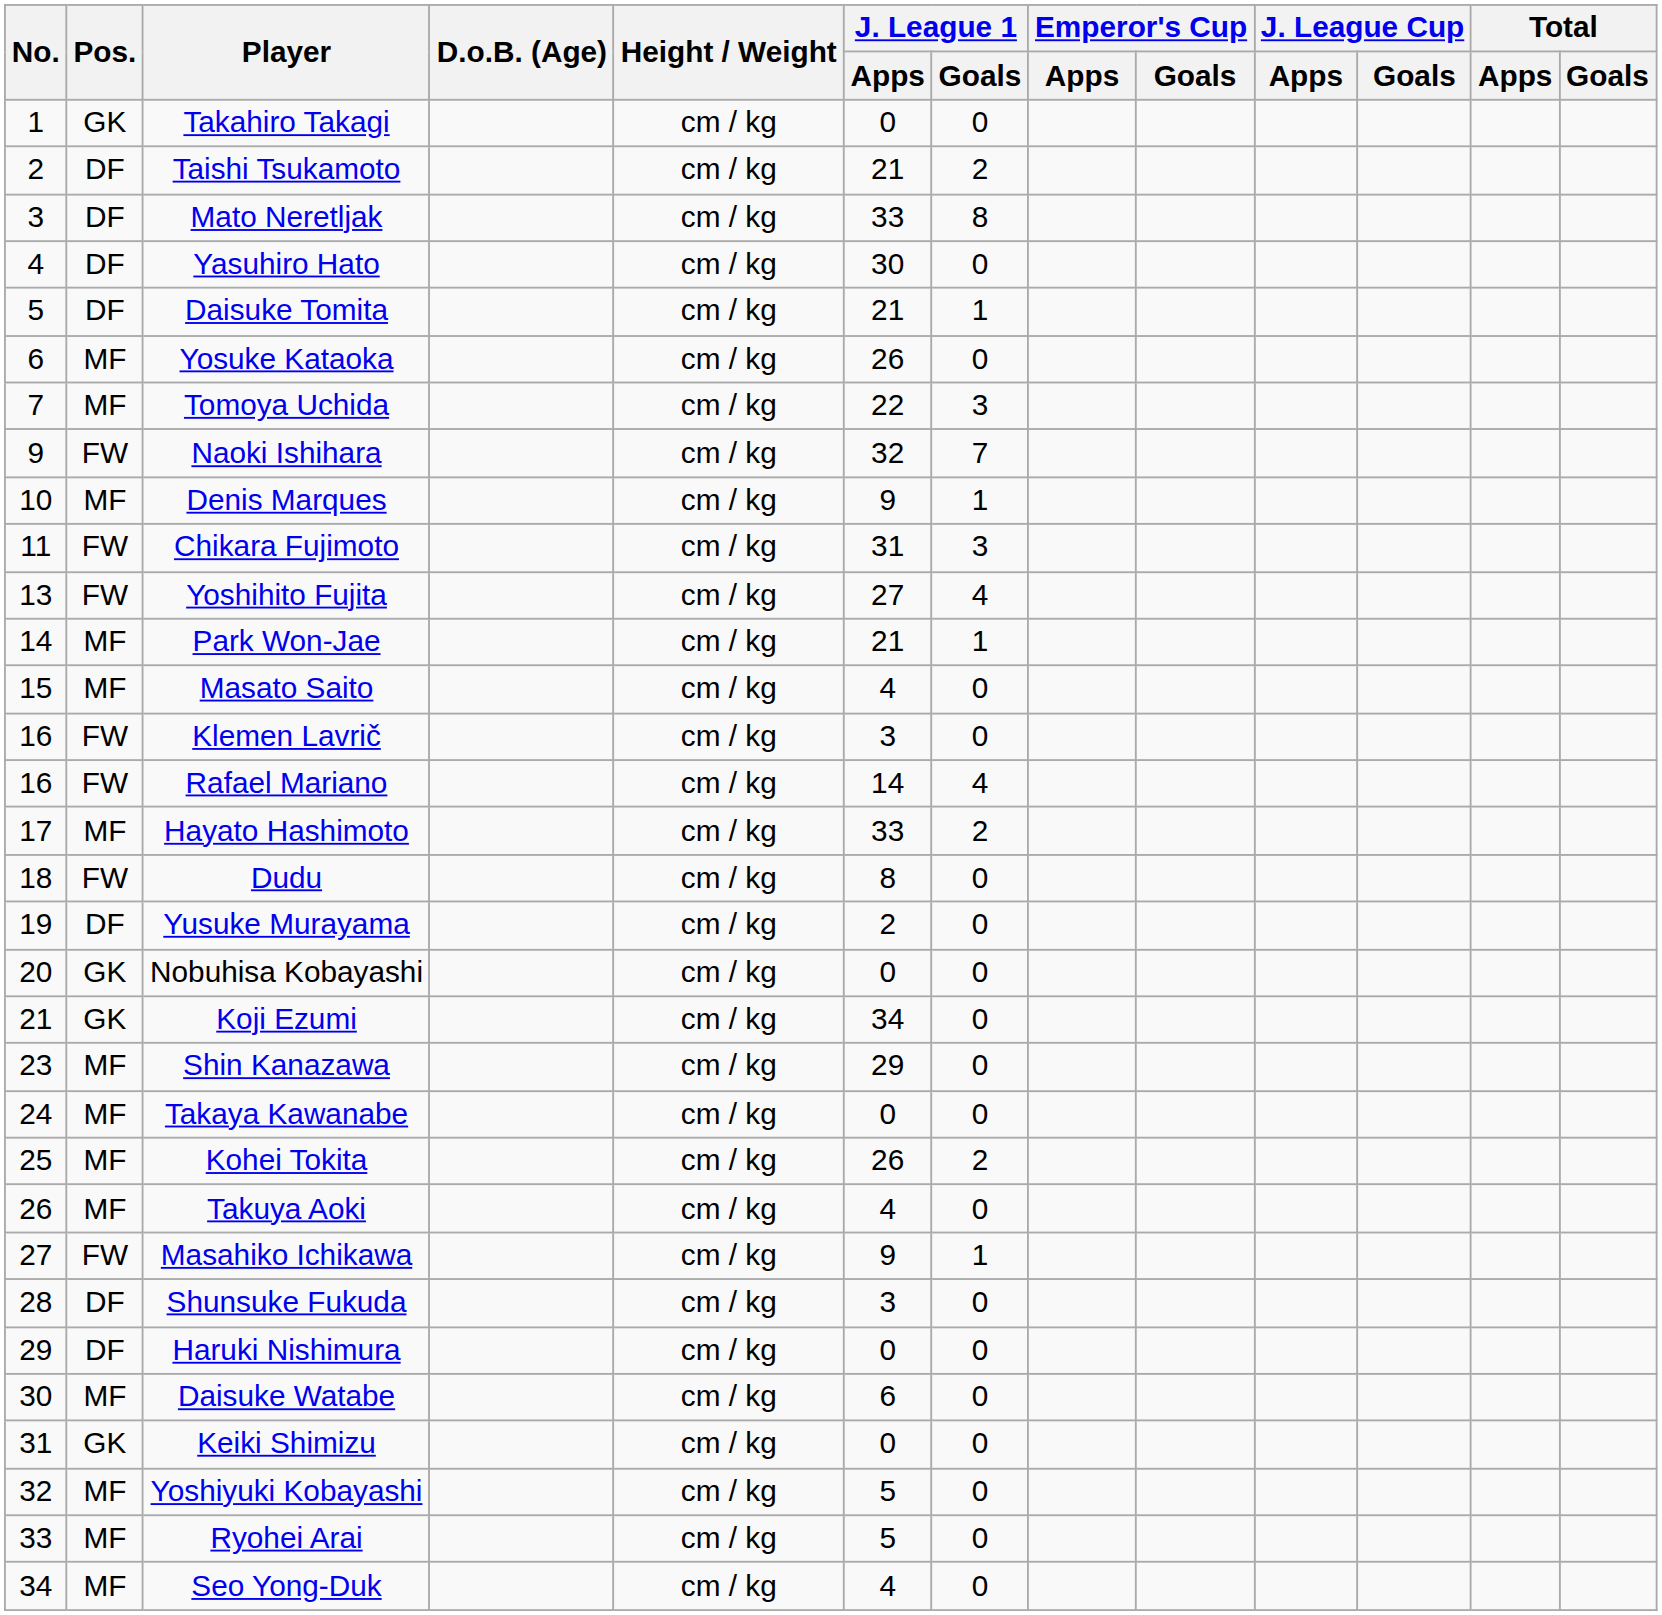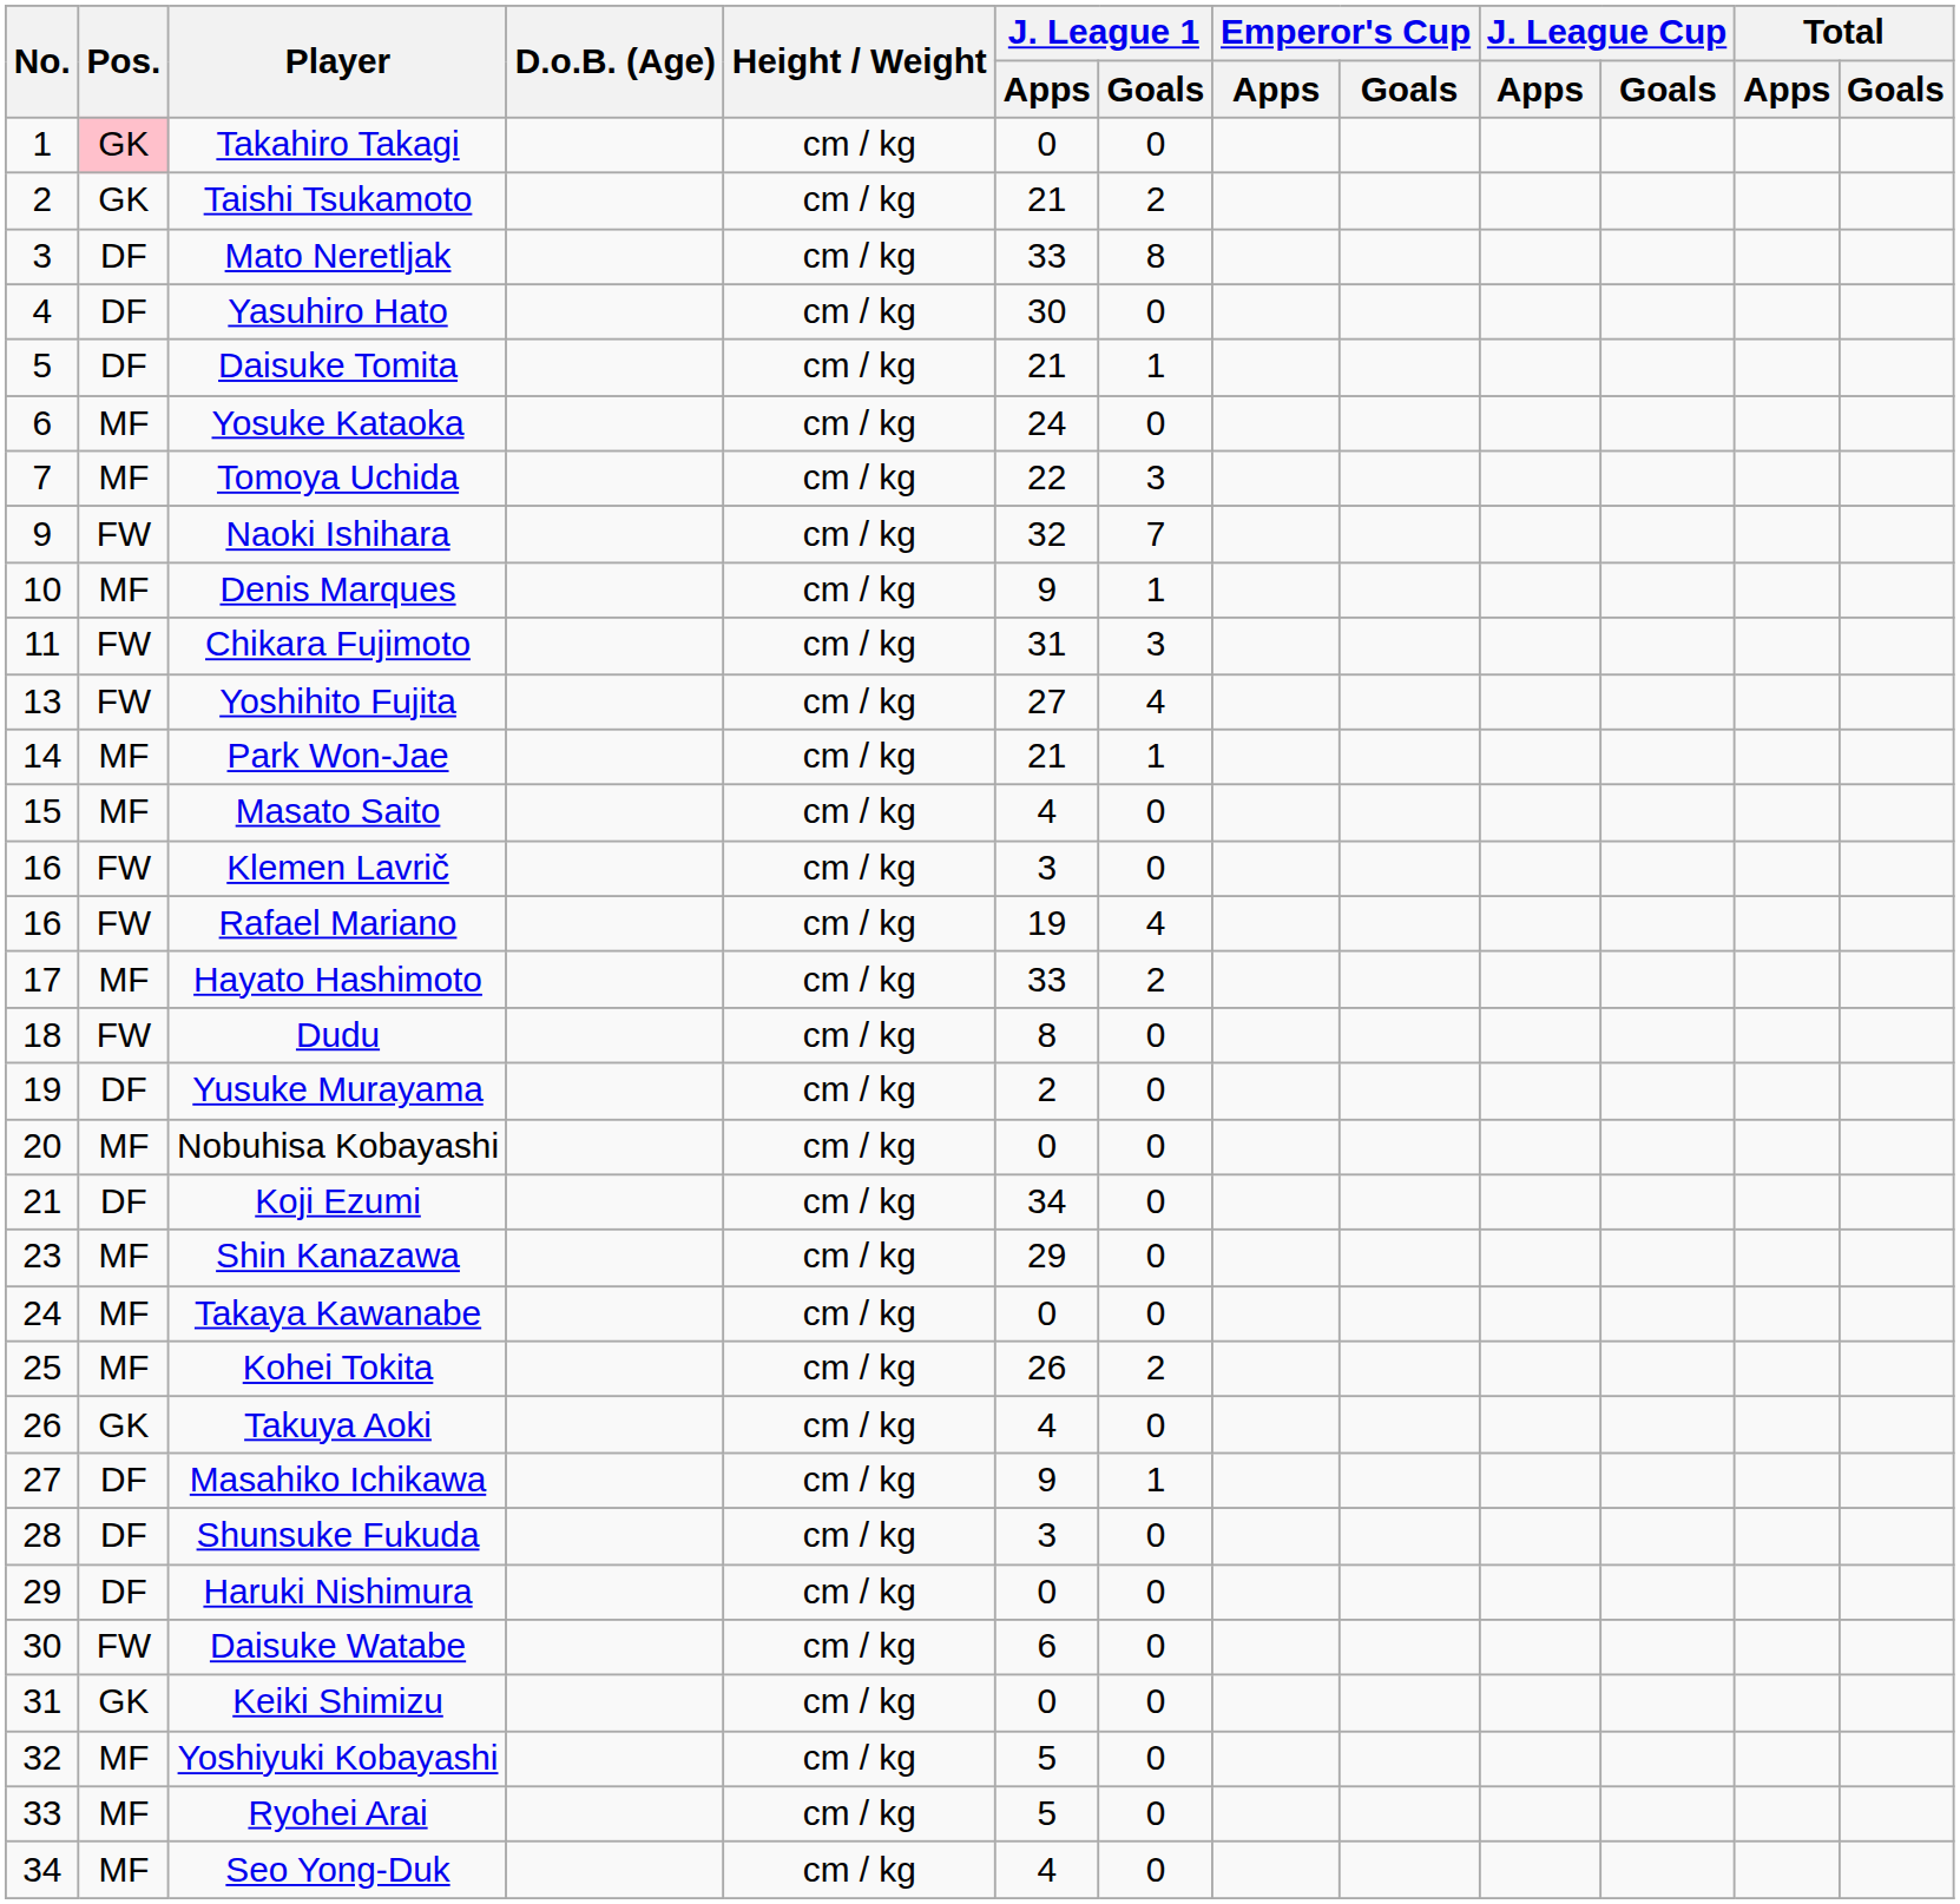Takahiro Takagi | Pos.: no background -> pink background
Taishi Tsukamoto | Pos.: DF -> GK
Yosuke Kataoka | J. League 1 / Apps: 26 -> 24
Rafael Mariano | J. League 1 / Apps: 14 -> 19
Nobuhisa Kobayashi | Pos.: GK -> MF
Koji Ezumi | Pos.: GK -> DF
Takuya Aoki | Pos.: MF -> GK
Masahiko Ichikawa | Pos.: FW -> DF
Daisuke Watabe | Pos.: MF -> FW
